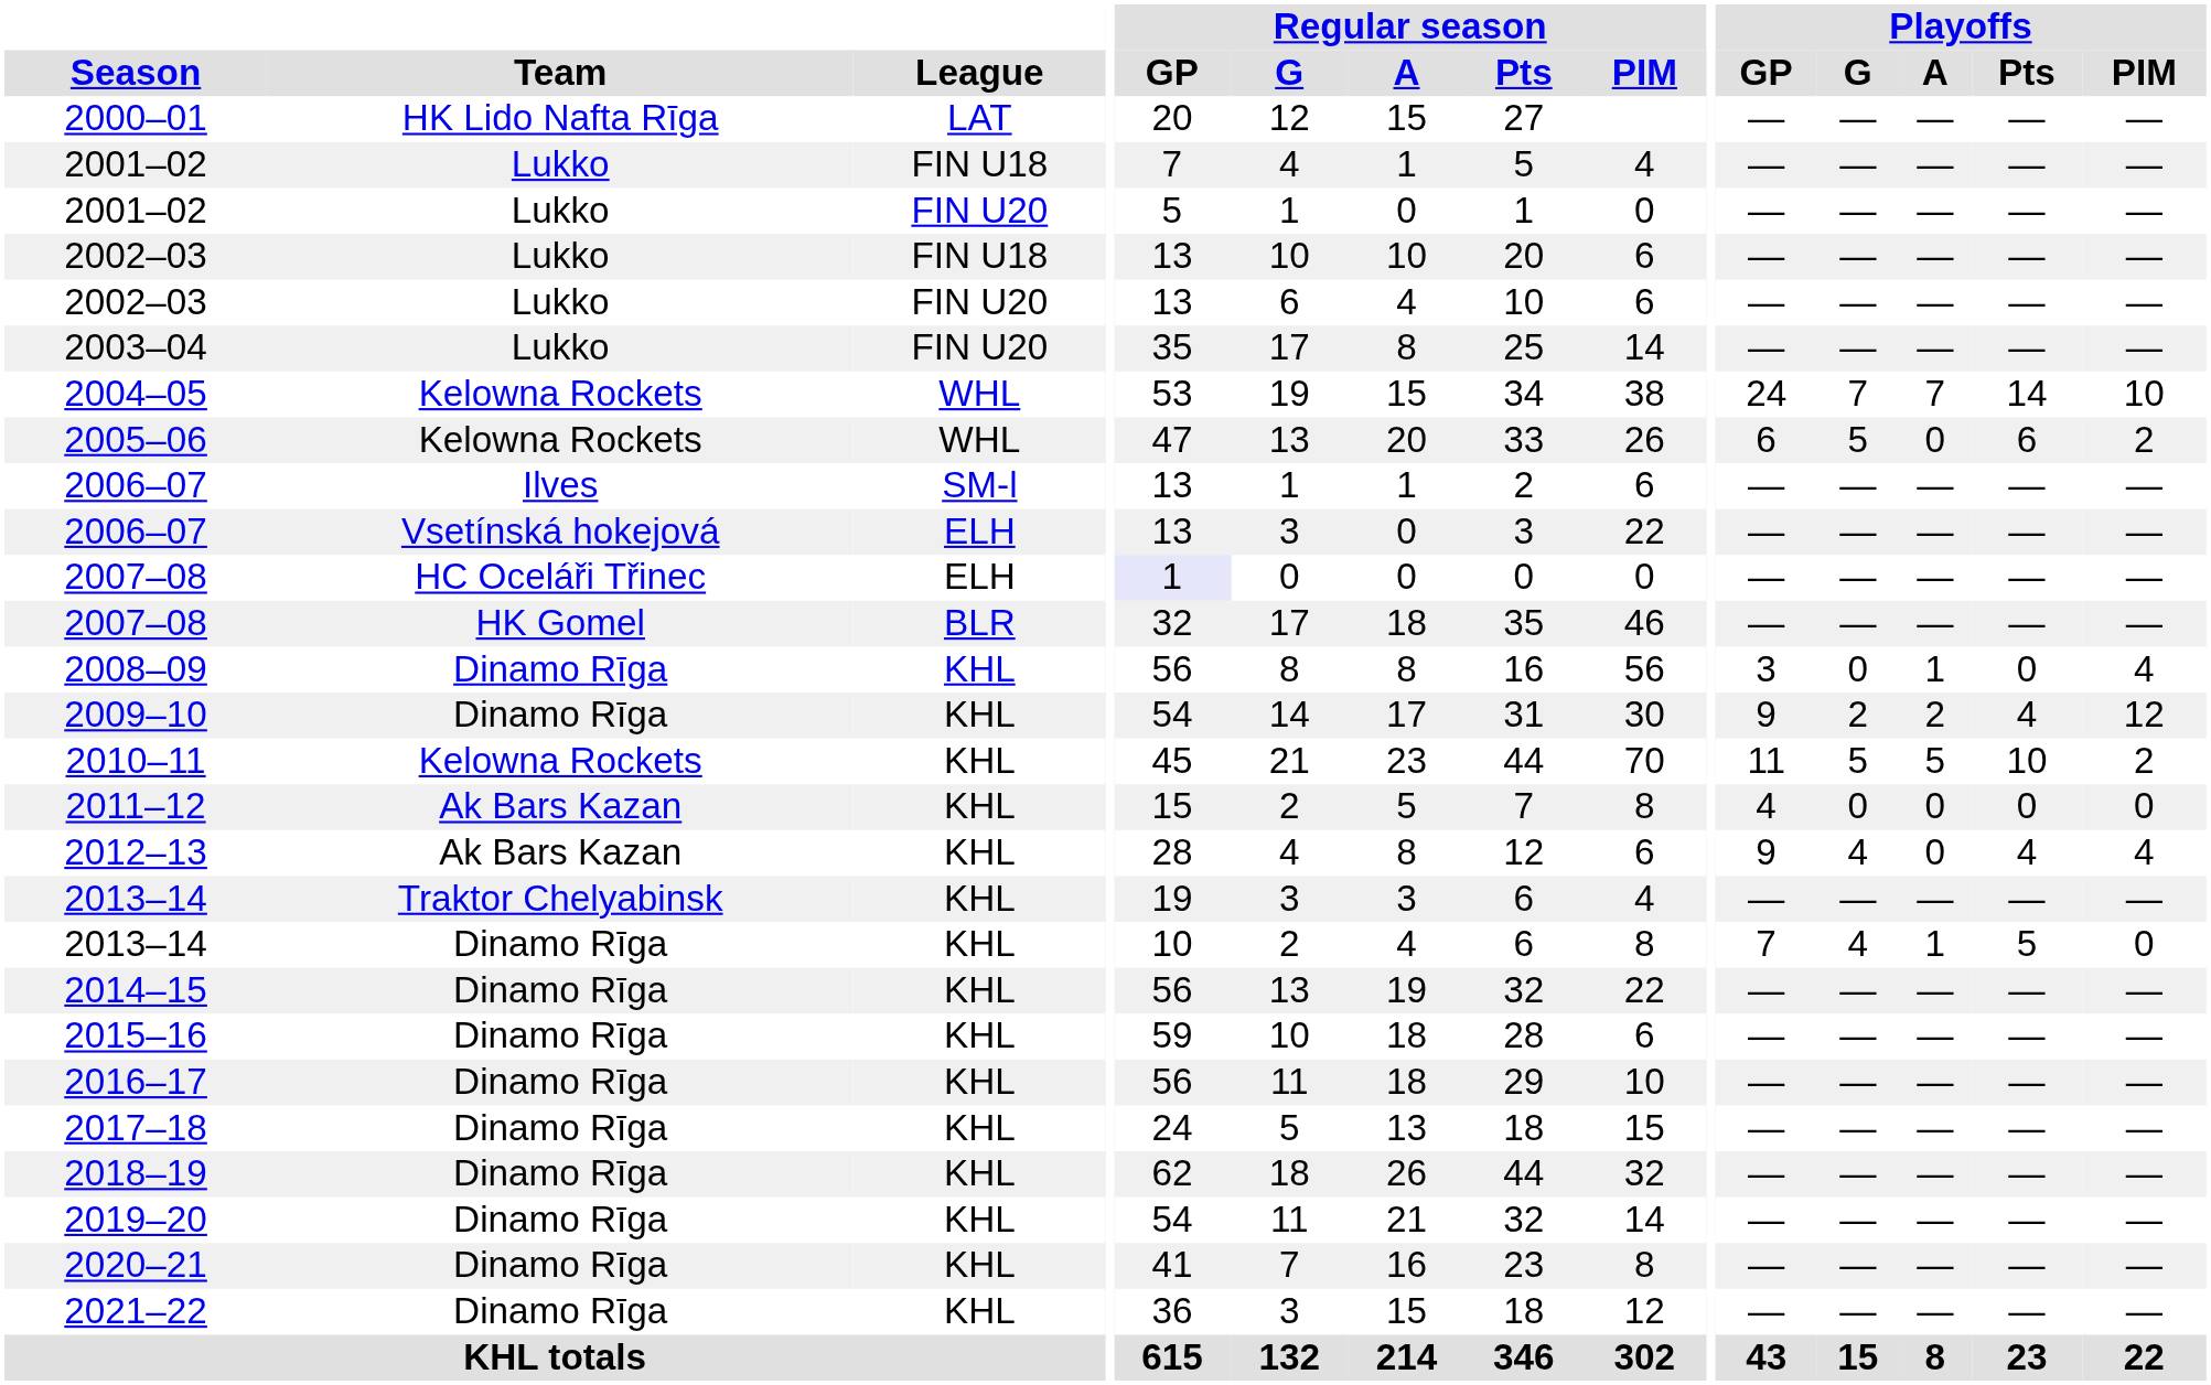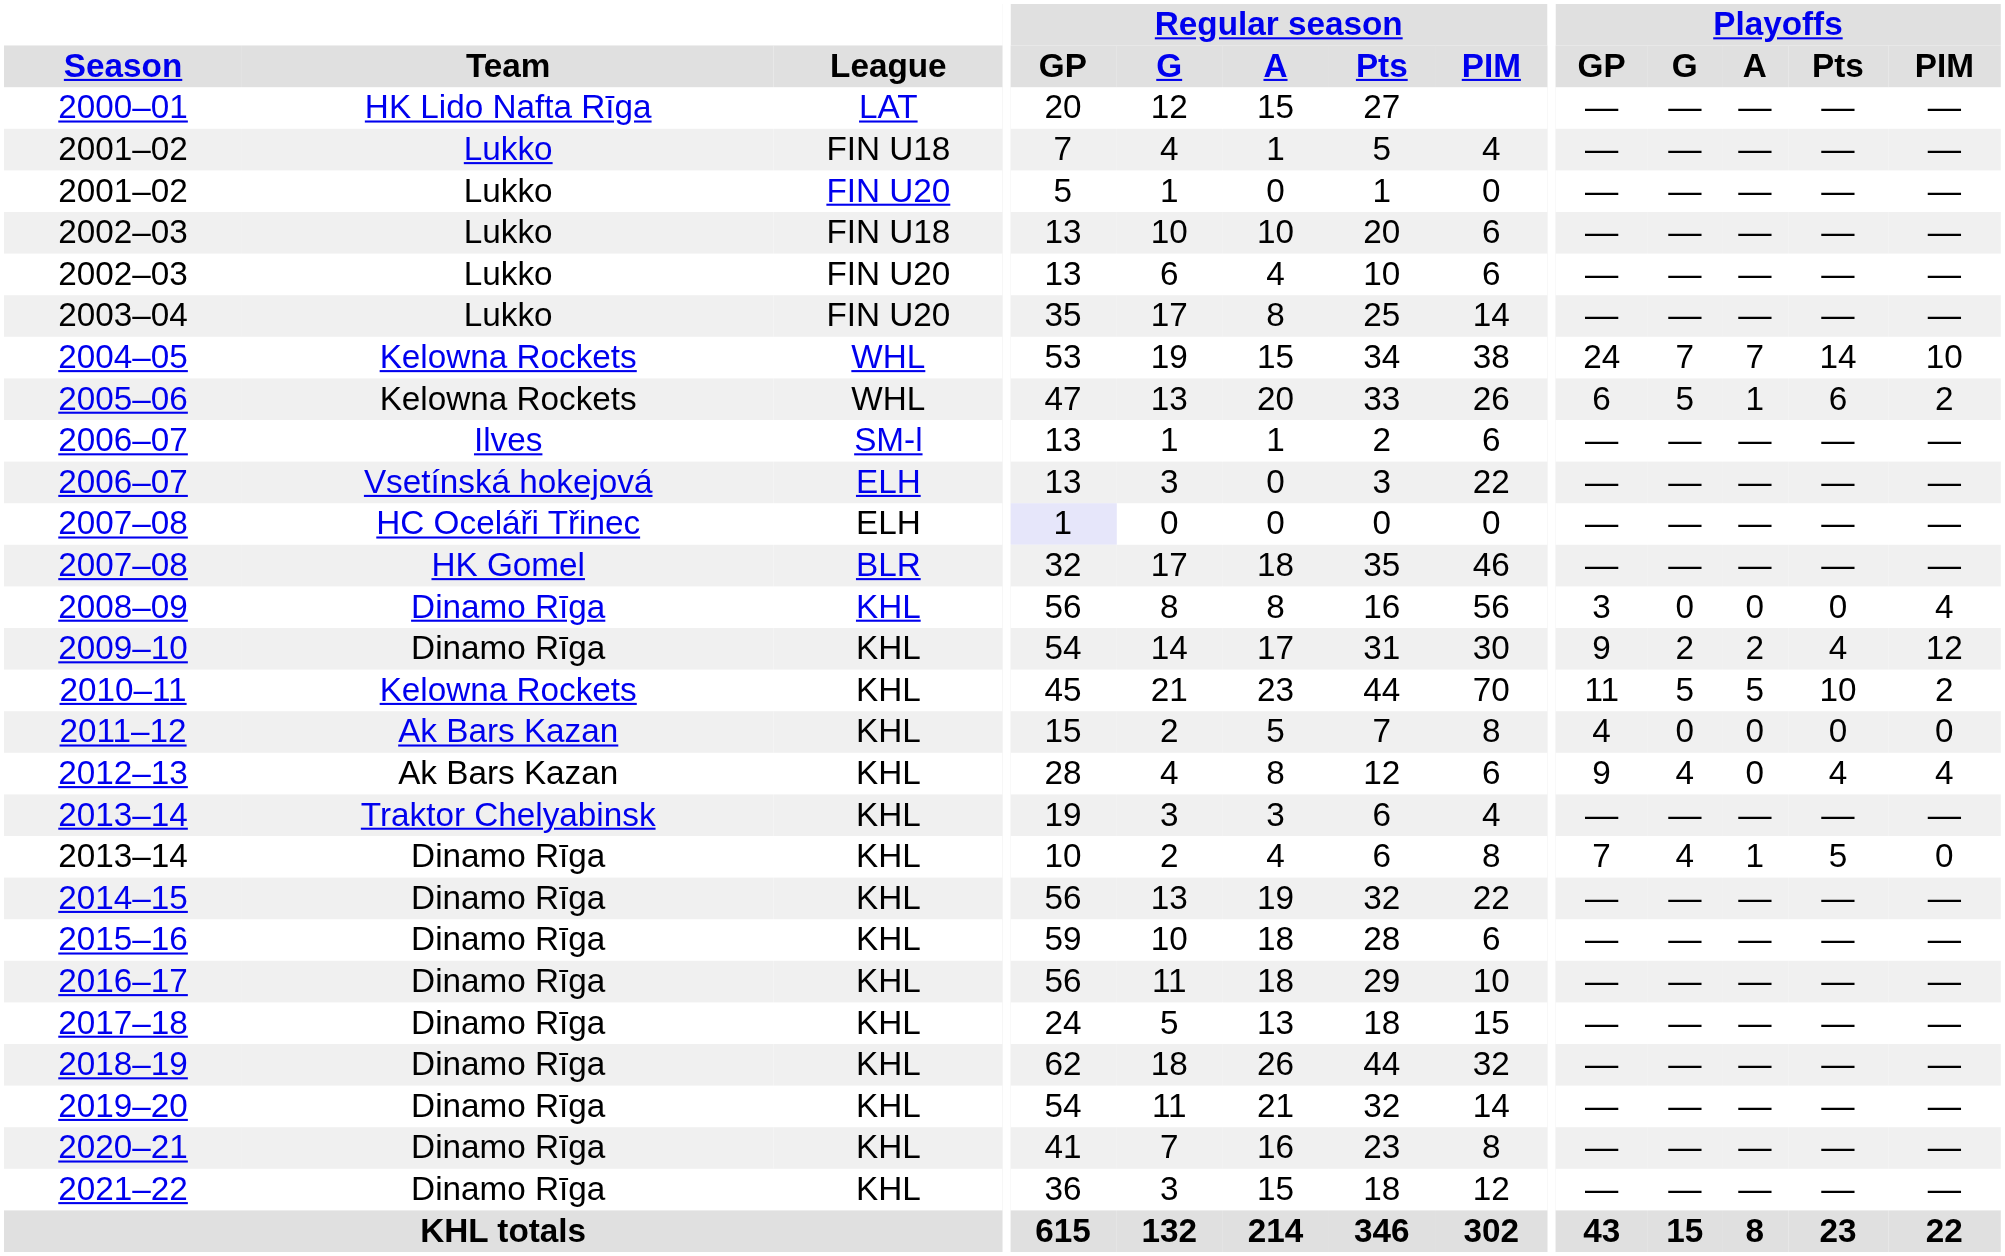2005–06 | Playoffs / A: 0 -> 1
2008–09 | Playoffs / A: 1 -> 0
